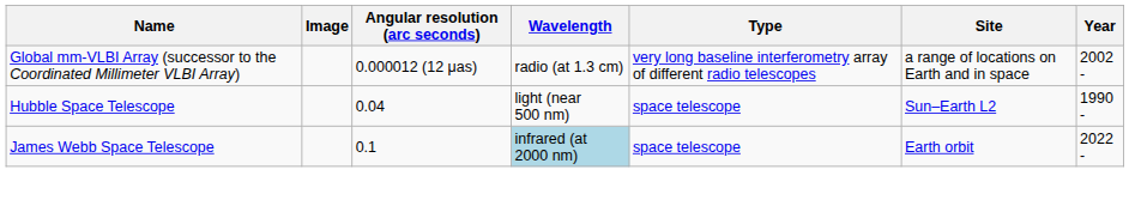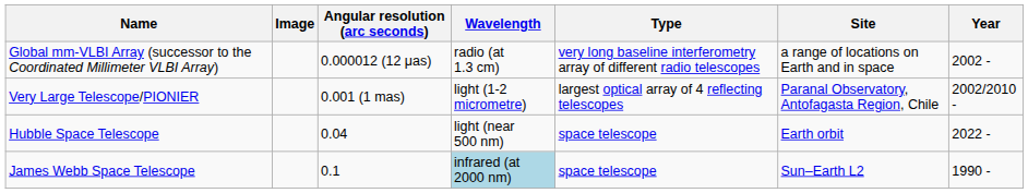+ row: Very Large Telescope/PIONIER | 0.001 (1 mas) | light (1-2 micrometre) | largest optical array of 4 reflecting telescopes | Paranal Observatory, Antofagasta Region, Chile | 2002/2010 -
Hubble Space Telescope | Site: Sun–Earth L2 -> Earth orbit
Hubble Space Telescope | Year: 1990 - -> 2022 -
James Webb Space Telescope | Site: Earth orbit -> Sun–Earth L2
James Webb Space Telescope | Year: 2022 - -> 1990 -
